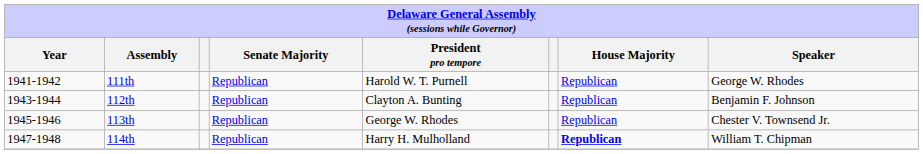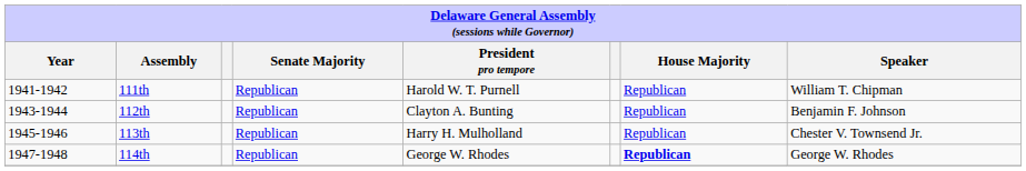111th | Speaker: George W. Rhodes -> William T. Chipman
113th | President pro tempore: George W. Rhodes -> Harry H. Mulholland
114th | President pro tempore: Harry H. Mulholland -> George W. Rhodes
114th | Speaker: William T. Chipman -> George W. Rhodes
